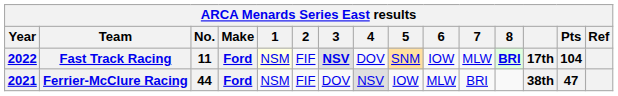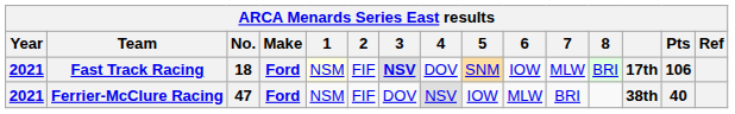Fast Track Racing | Year: 2022 -> 2021
Fast Track Racing | No.: 11 -> 18
Fast Track Racing | 8: bold -> normal
Fast Track Racing | Pts: 104 -> 106
Ferrier-McClure Racing | No.: 44 -> 47
Ferrier-McClure Racing | Pts: 47 -> 40
